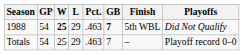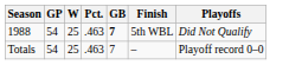- column: L | 29 | 29
1988 | W: bold -> normal
